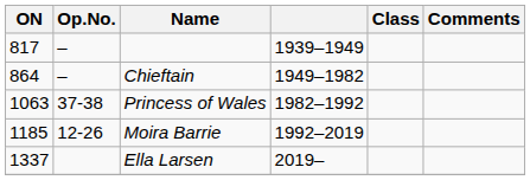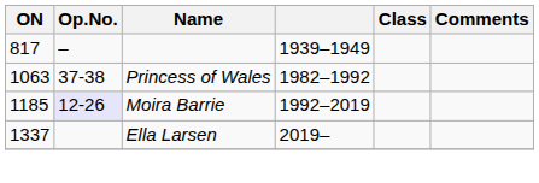- row: 864 | – | Chieftain | 1949–1982
Moira Barrie | Op.No.: no background -> lavender background
